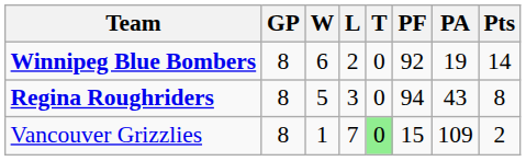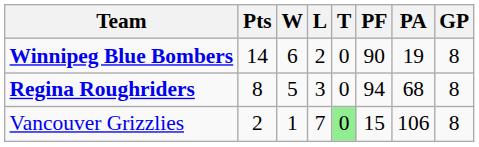columns swapped: GP <-> Pts
Winnipeg Blue Bombers | PF: 92 -> 90
Regina Roughriders | PA: 43 -> 68
Vancouver Grizzlies | PA: 109 -> 106
